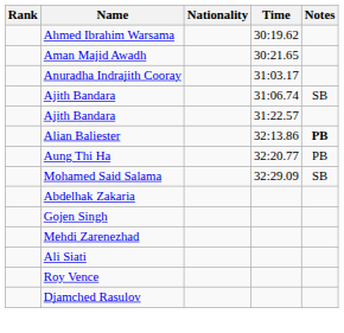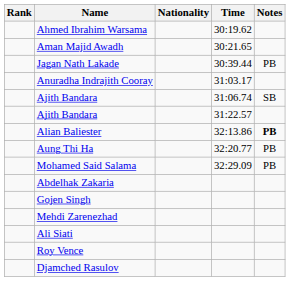+ row: Jagan Nath Lakade | 30:39.44 | PB
Mohamed Said Salama | Notes: SB -> PB
